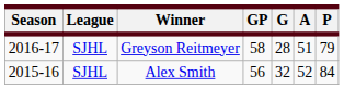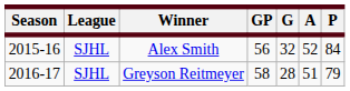rows swapped: Alex Smith <-> Greyson Reitmeyer
